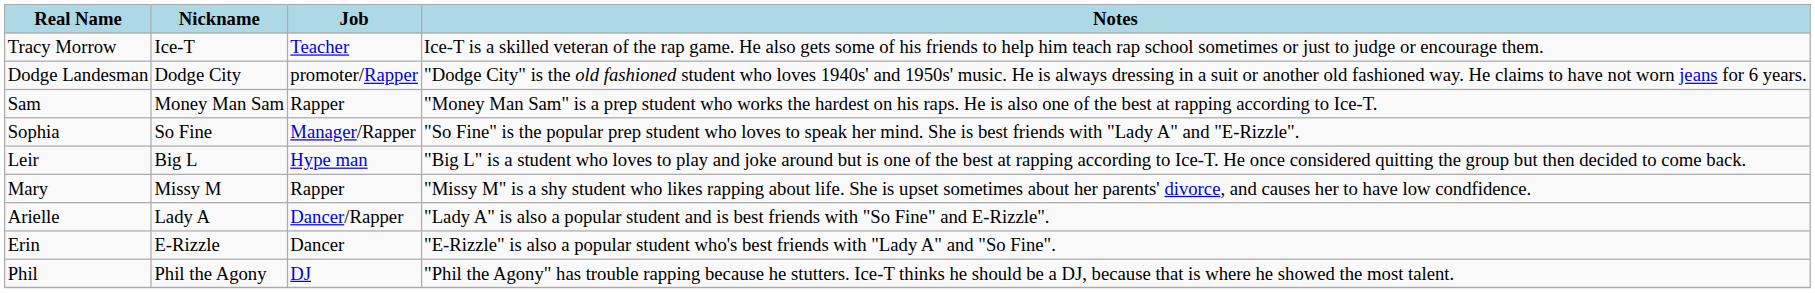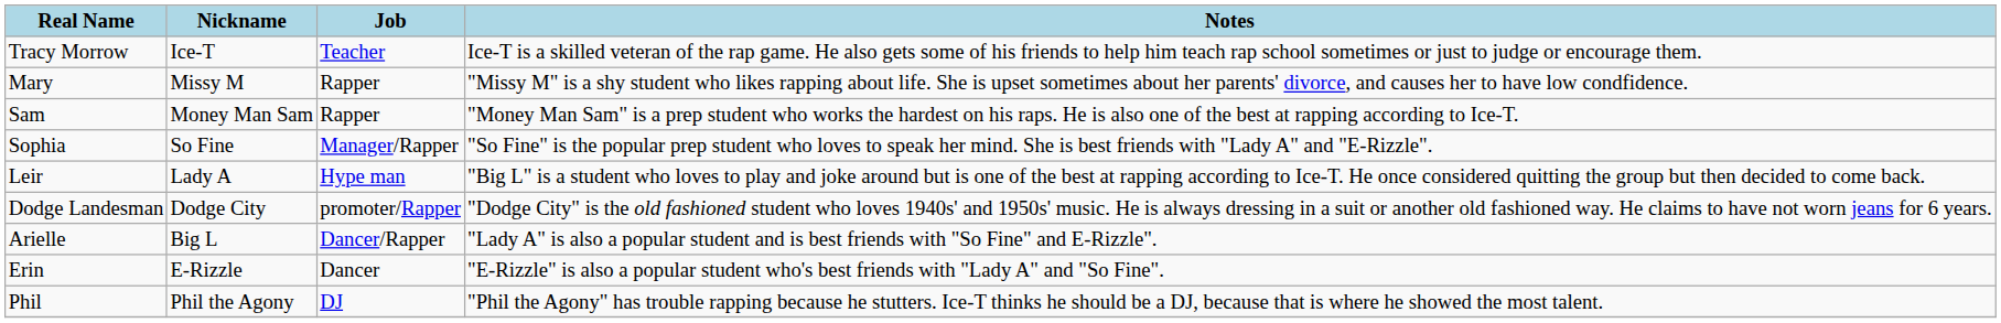rows swapped: Dodge Landesman <-> Mary
Leir | Nickname: Big L -> Lady A
Arielle | Nickname: Lady A -> Big L
